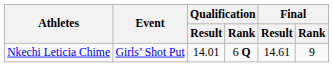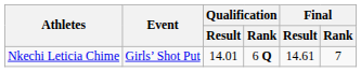Nkechi Leticia Chime | Final / Rank: 9 -> 7
